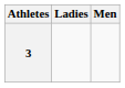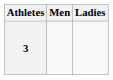columns swapped: Men <-> Ladies
